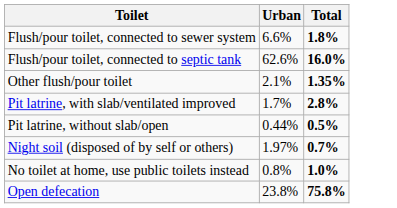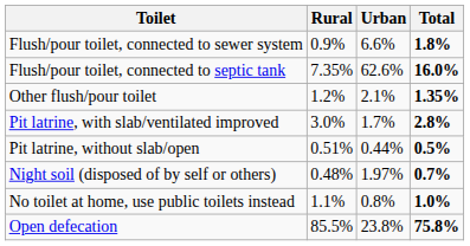+ column: Rural | 0.9% | 7.35% | 1.2% | 3.0% | 0.51% | 0.48% | 1.1% | 85.5%
